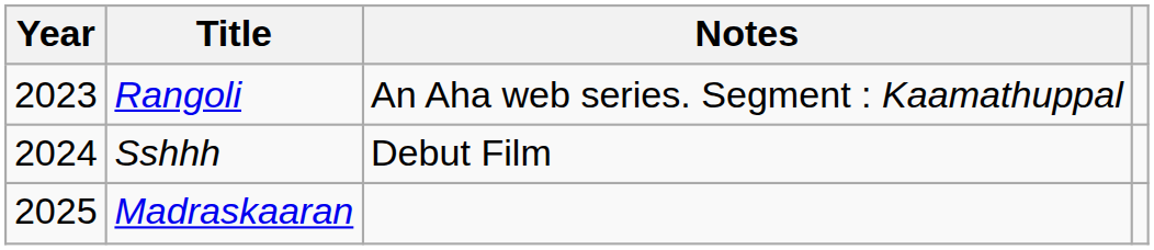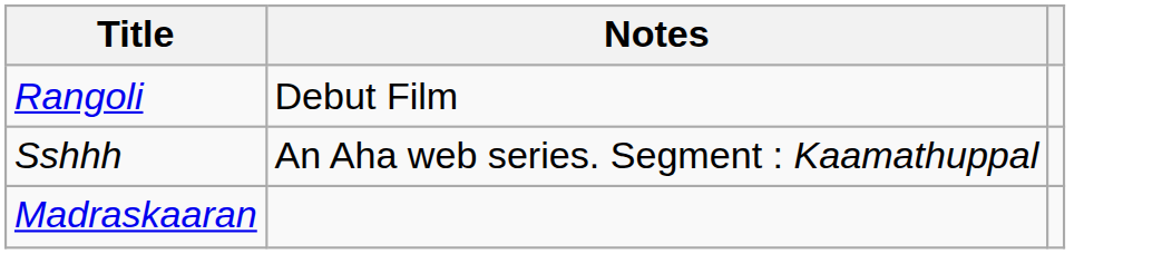- column: Year | 2023 | 2024 | 2025
Rangoli | Notes: An Aha web series. Segment : Kaamathuppal -> Debut Film
Sshhh | Notes: Debut Film -> An Aha web series. Segment : Kaamathuppal
